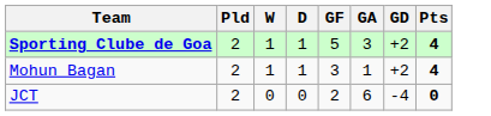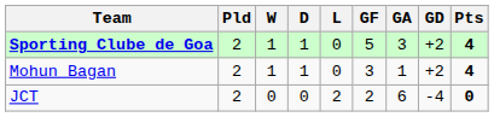+ column: L | 0 | 0 | 2
